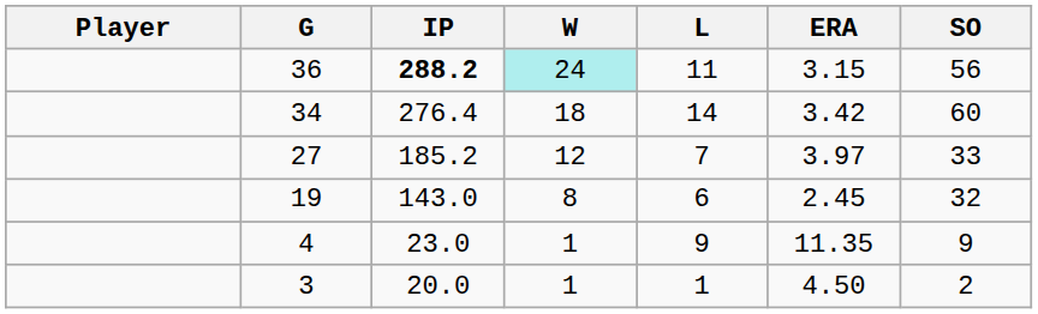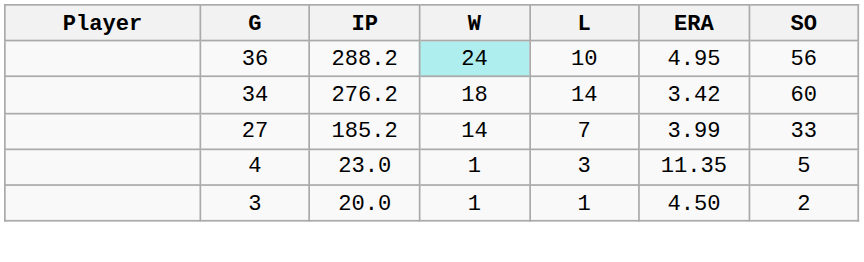36 | IP: bold -> normal
36 | L: 11 -> 10
36 | ERA: 3.15 -> 4.95
34 | IP: 276.4 -> 276.2
27 | W: 12 -> 14
27 | ERA: 3.97 -> 3.99
- row: 19 | 143.0 | 8 | 6 | 2.45 | 32
4 | L: 9 -> 3
4 | SO: 9 -> 5
